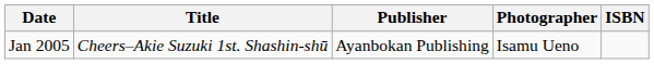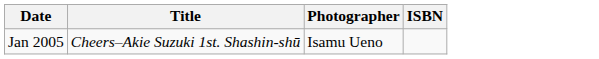- column: Publisher | Ayanbokan Publishing
